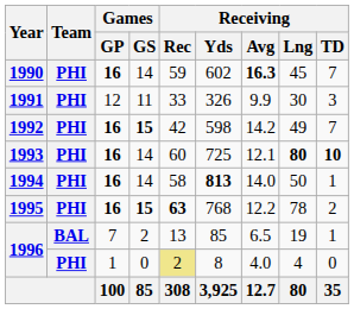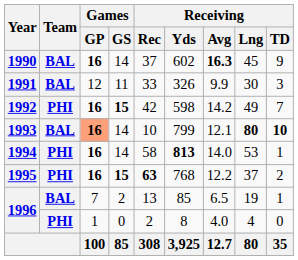1990 | Team: PHI -> BAL
1990 | Receiving / Rec: 59 -> 37
1990 | Receiving / TD: 7 -> 9
1991 | Team: PHI -> BAL
1993 | Team: PHI -> BAL
1993 | Games / GP: no background -> lightsalmon background
1993 | Receiving / Rec: 60 -> 10
1993 | Receiving / Yds: 725 -> 799
1994 | Receiving / Lng: 50 -> 53
1995 | Receiving / Lng: 78 -> 37
1996 / 0 | Receiving / Rec: khaki background -> no background
